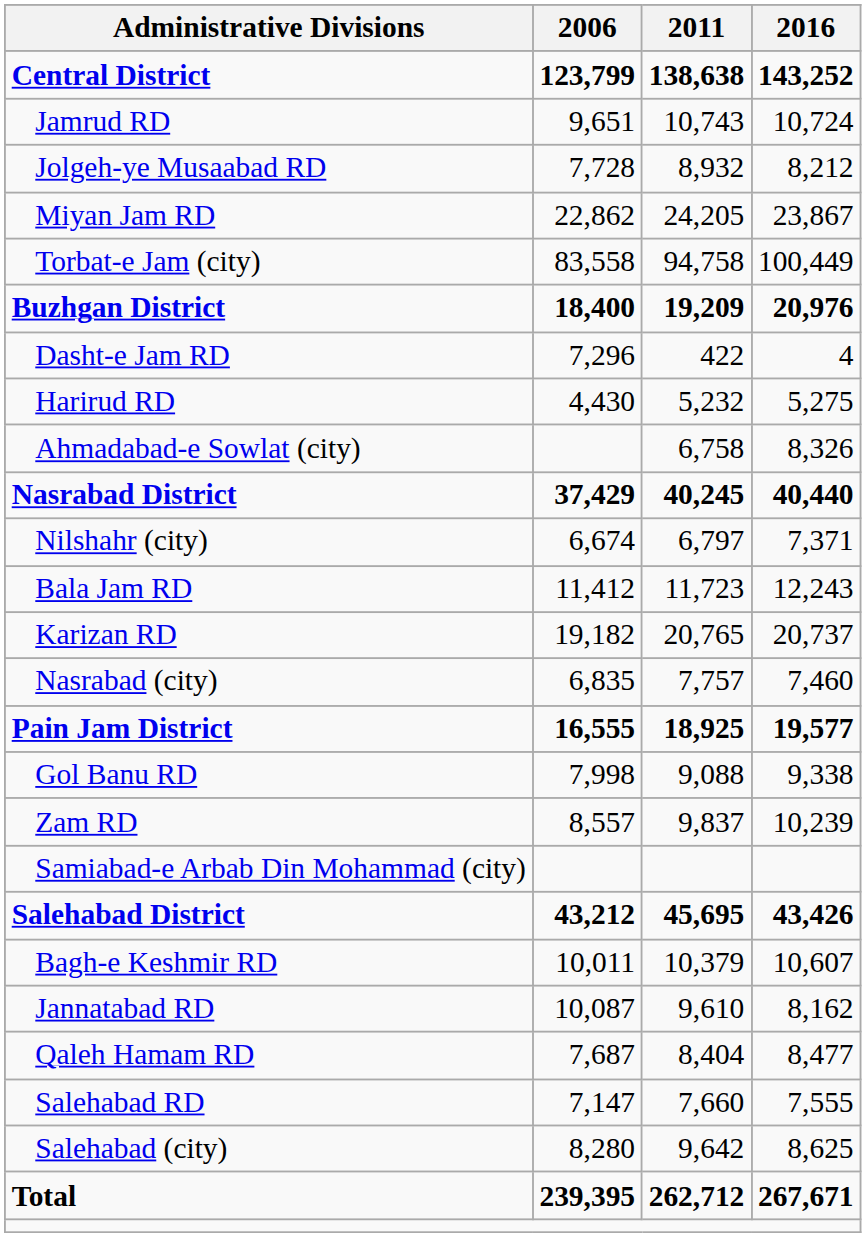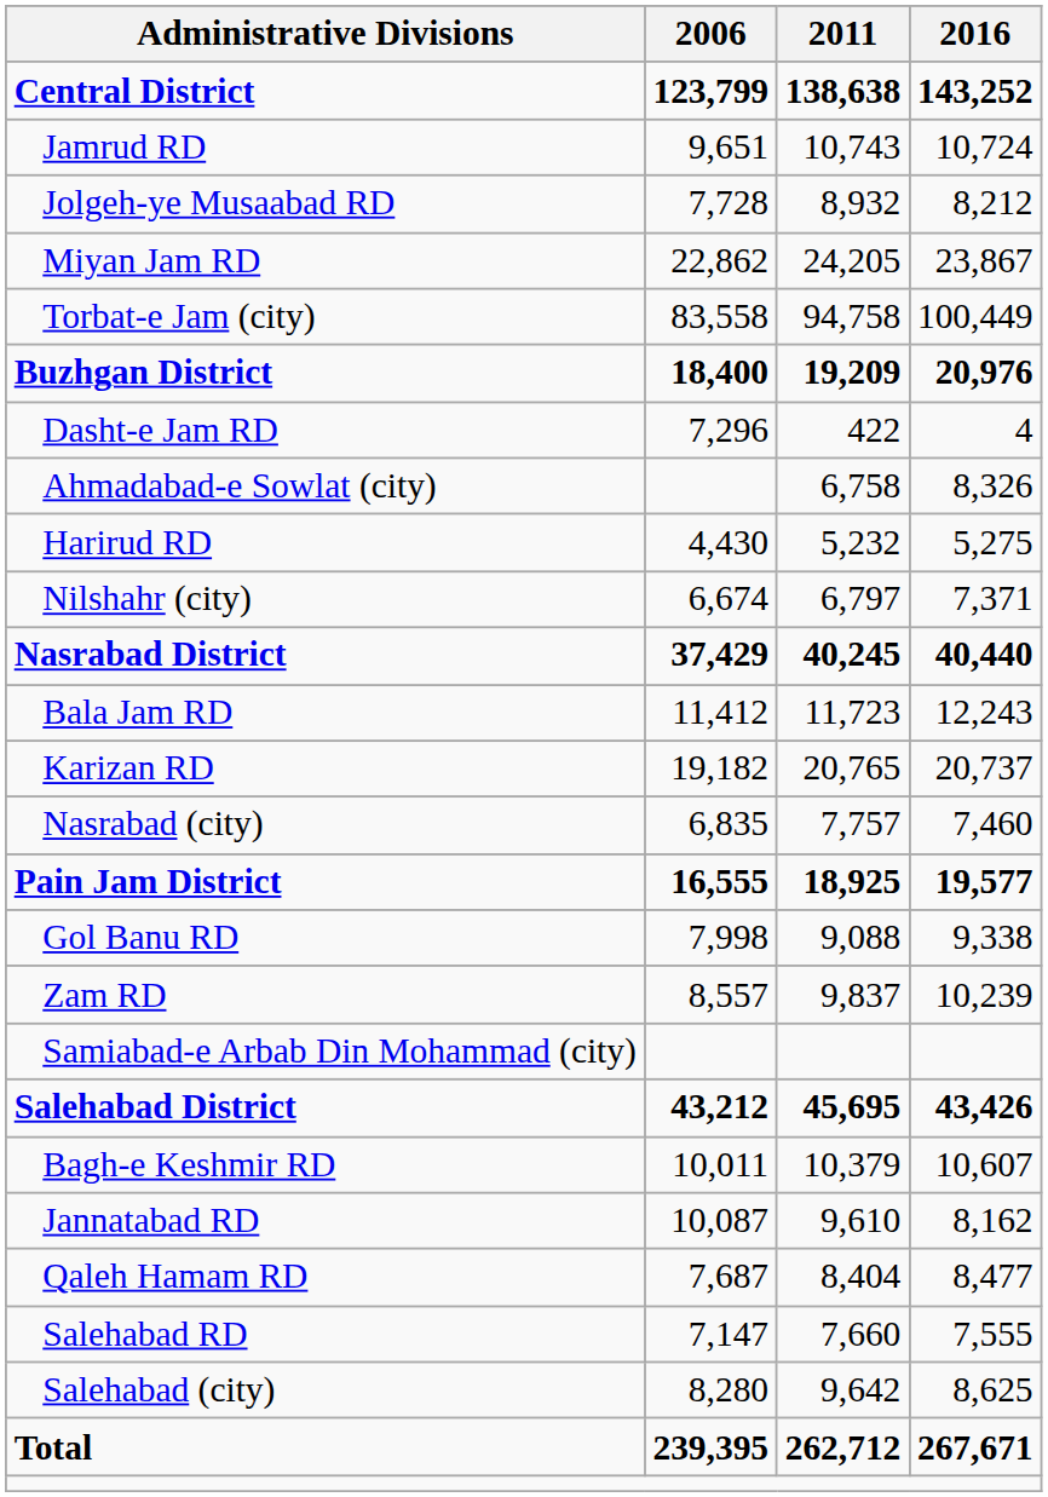rows swapped: Harirud RD <-> Ahmadabad-e Sowlat (city)
rows swapped: Nilshahr (city) <-> Nasrabad District
